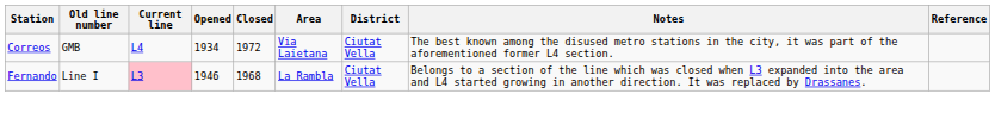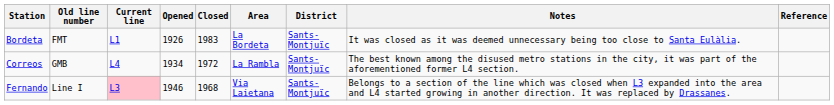+ row: Bordeta | FMT | L1 | 1926 | 1983 | La Bordeta | Sants-Montjuïc | It was closed as it was deemed unnecessary being too close to Santa Eulàlia.
Correos | Area: Via Laietana -> La Rambla
Correos | District: Ciutat Vella -> Sants-Montjuïc
Fernando | Area: La Rambla -> Via Laietana
Fernando | District: Ciutat Vella -> Sants-Montjuïc
